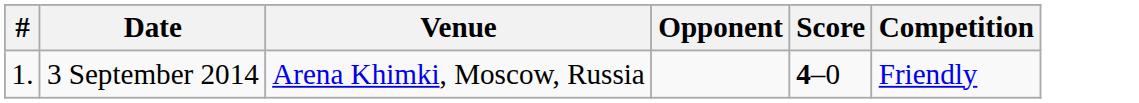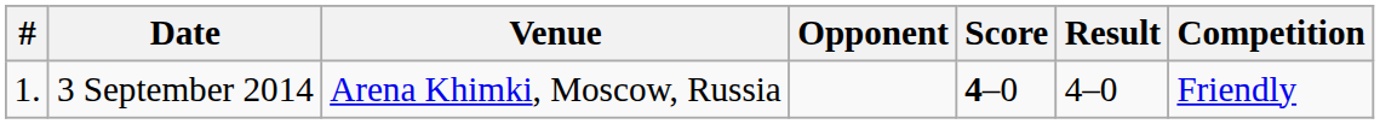+ column: Result | 4–0
